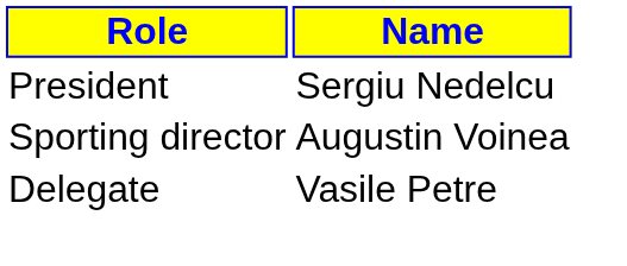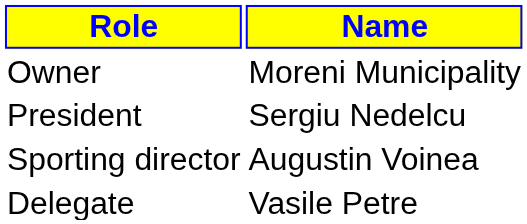+ row: Owner | Moreni Municipality
